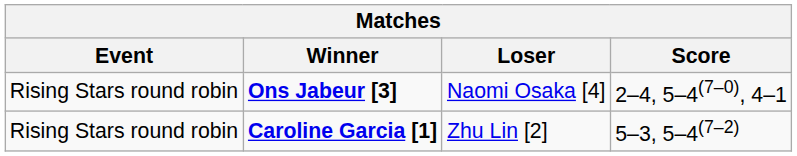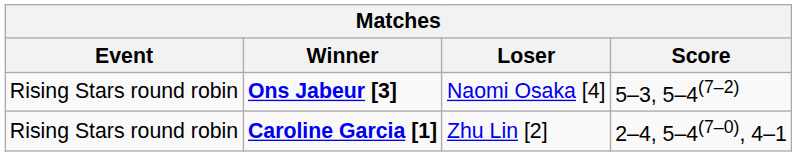Ons Jabeur [3] | Score: 2–4, 5–4(7–0), 4–1 -> 5–3, 5–4(7–2)
Caroline Garcia [1] | Score: 5–3, 5–4(7–2) -> 2–4, 5–4(7–0), 4–1
